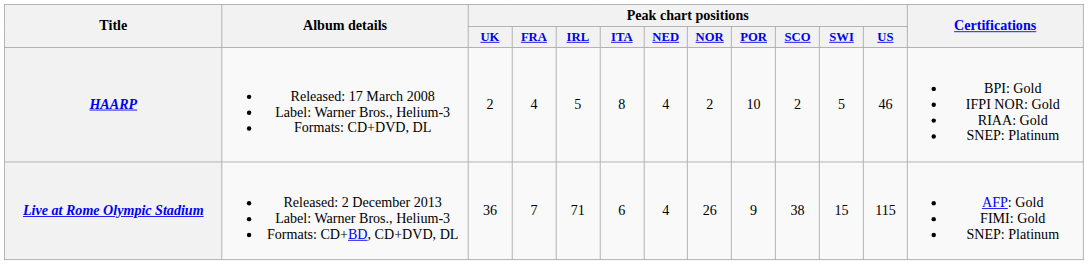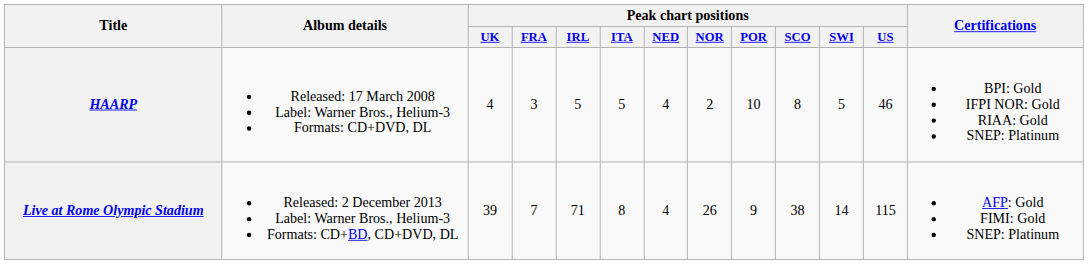HAARP | Peak chart positions / UK: 2 -> 4
HAARP | Peak chart positions / FRA: 4 -> 3
HAARP | Peak chart positions / ITA: 8 -> 5
HAARP | Peak chart positions / SCO: 2 -> 8
Live at Rome Olympic Stadium | Peak chart positions / UK: 36 -> 39
Live at Rome Olympic Stadium | Peak chart positions / ITA: 6 -> 8
Live at Rome Olympic Stadium | Peak chart positions / SWI: 15 -> 14
